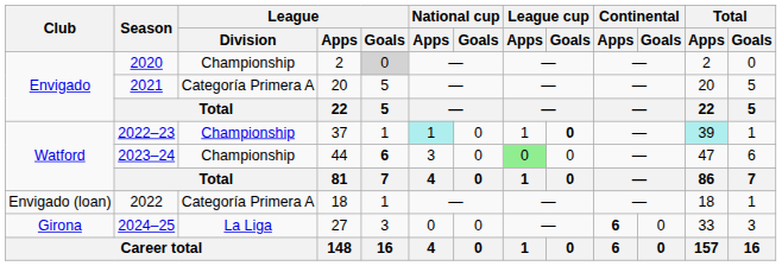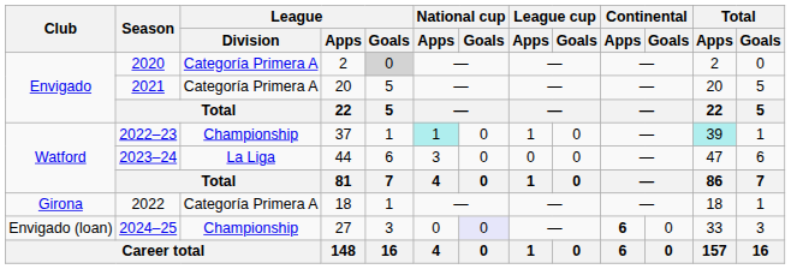2020 | League / Division: Championship -> Categoría Primera A
2022–23 | League cup / Goals: bold -> normal
2023–24 | League / Division: Championship -> La Liga
2023–24 | League / Goals: bold -> normal
2023–24 | League cup / Apps: lightgreen background -> no background
2022 | Club: Envigado (loan) -> Girona
2024–25 | Club: Girona -> Envigado (loan)
2024–25 | League / Division: La Liga -> Championship
2024–25 | National cup / Goals: no background -> lavender background
